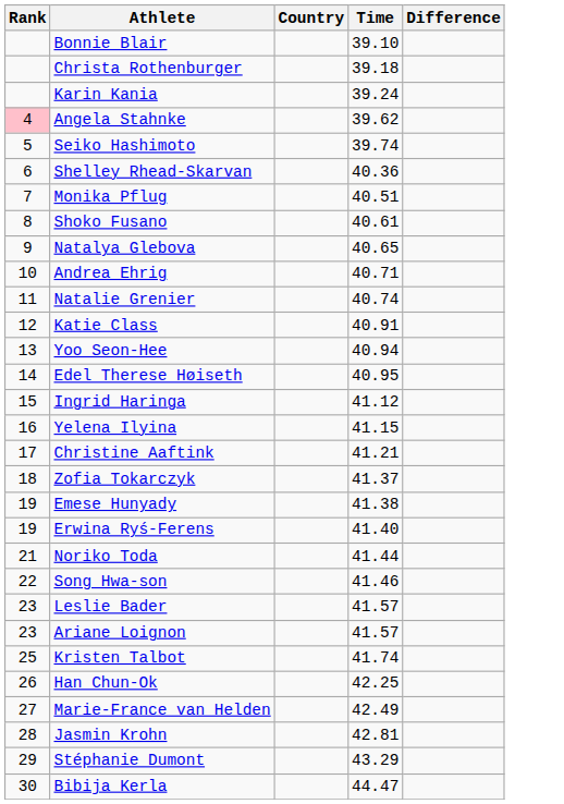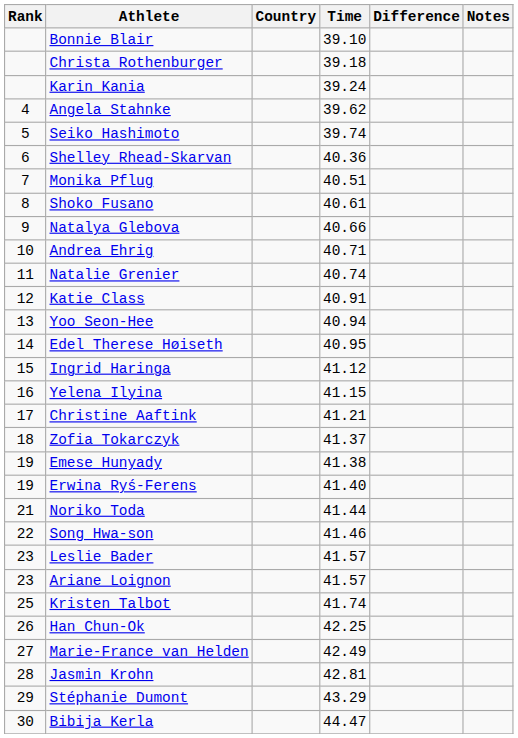+ column: Notes
Angela Stahnke | Rank: pink background -> no background
Natalya Glebova | Time: 40.65 -> 40.66
